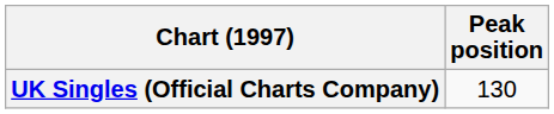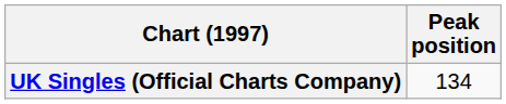UK Singles (Official Charts Company) | Peak position: 130 -> 134
